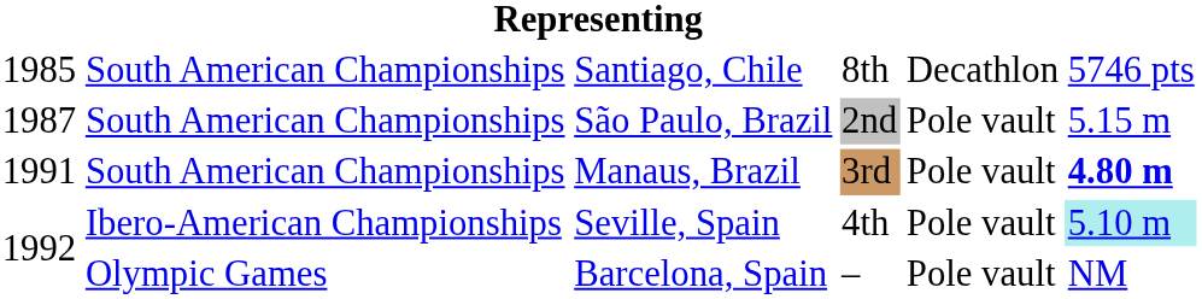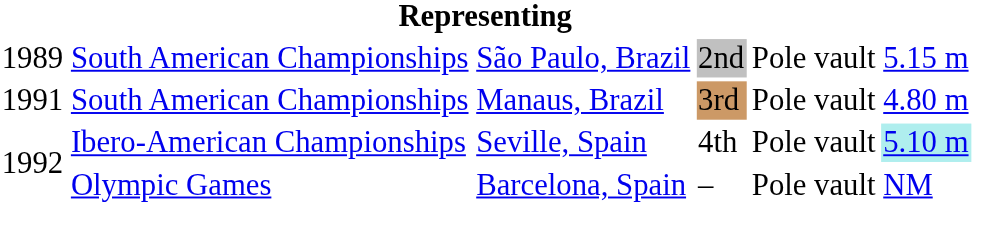- row: 1985 | South American Championships | Santiago, Chile | 8th | Decathlon | 5746 pts
São Paulo, Brazil | column 1: 1987 -> 1989
Manaus, Brazil | column 6: bold -> normal
